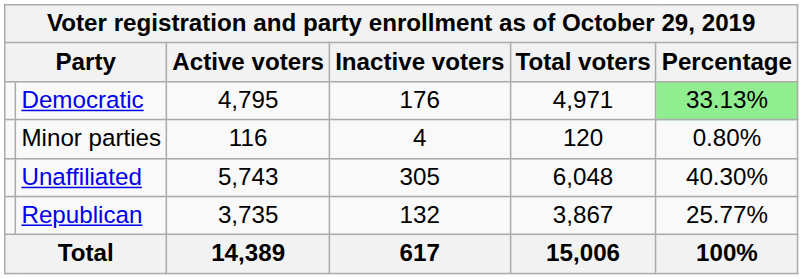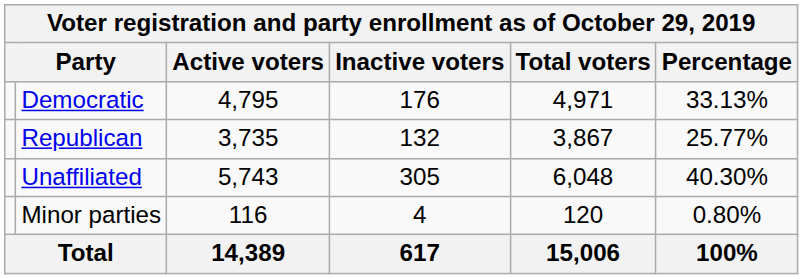Democratic | Percentage: lightgreen background -> no background
rows swapped: Republican <-> Minor parties
